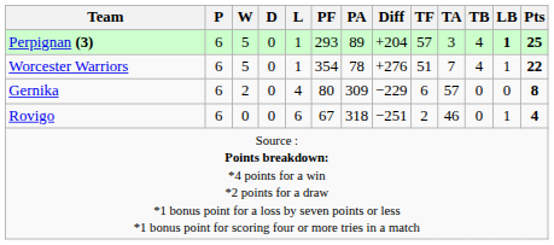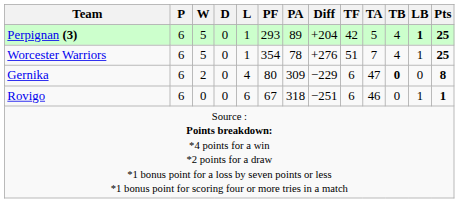Perpignan (3) | TF: 57 -> 42
Perpignan (3) | TA: 3 -> 5
Worcester Warriors | Pts: 22 -> 25
Gernika | TA: 57 -> 47
Gernika | TB: normal -> bold
Rovigo | TF: 2 -> 6
Rovigo | Pts: 4 -> 1
